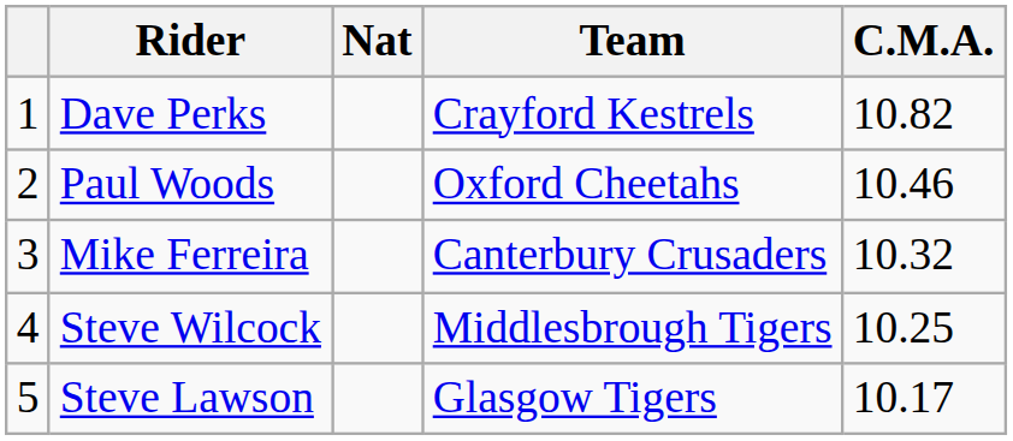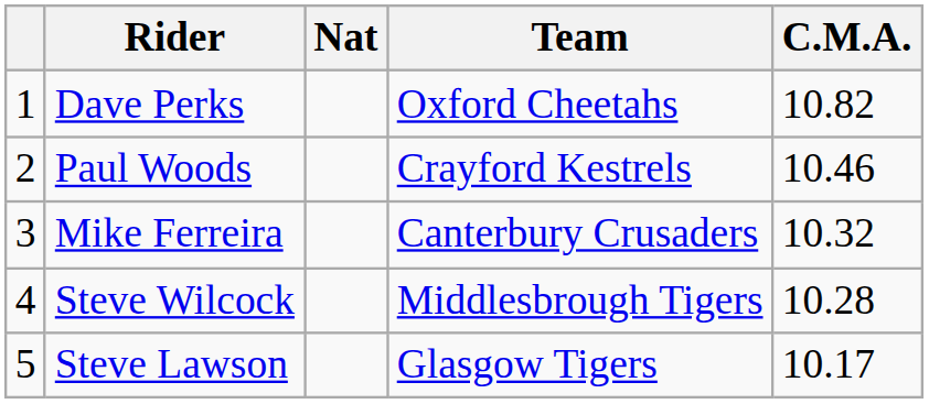Dave Perks | Team: Crayford Kestrels -> Oxford Cheetahs
Paul Woods | Team: Oxford Cheetahs -> Crayford Kestrels
Steve Wilcock | C.M.A.: 10.25 -> 10.28
